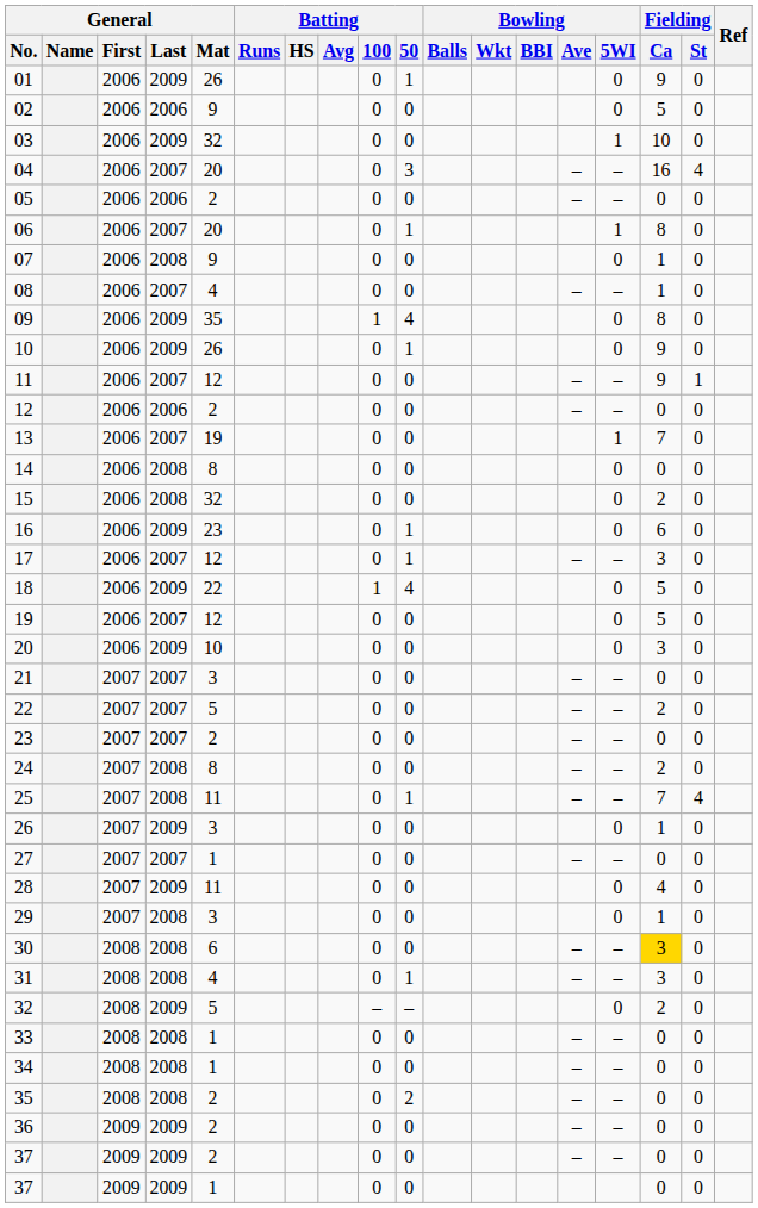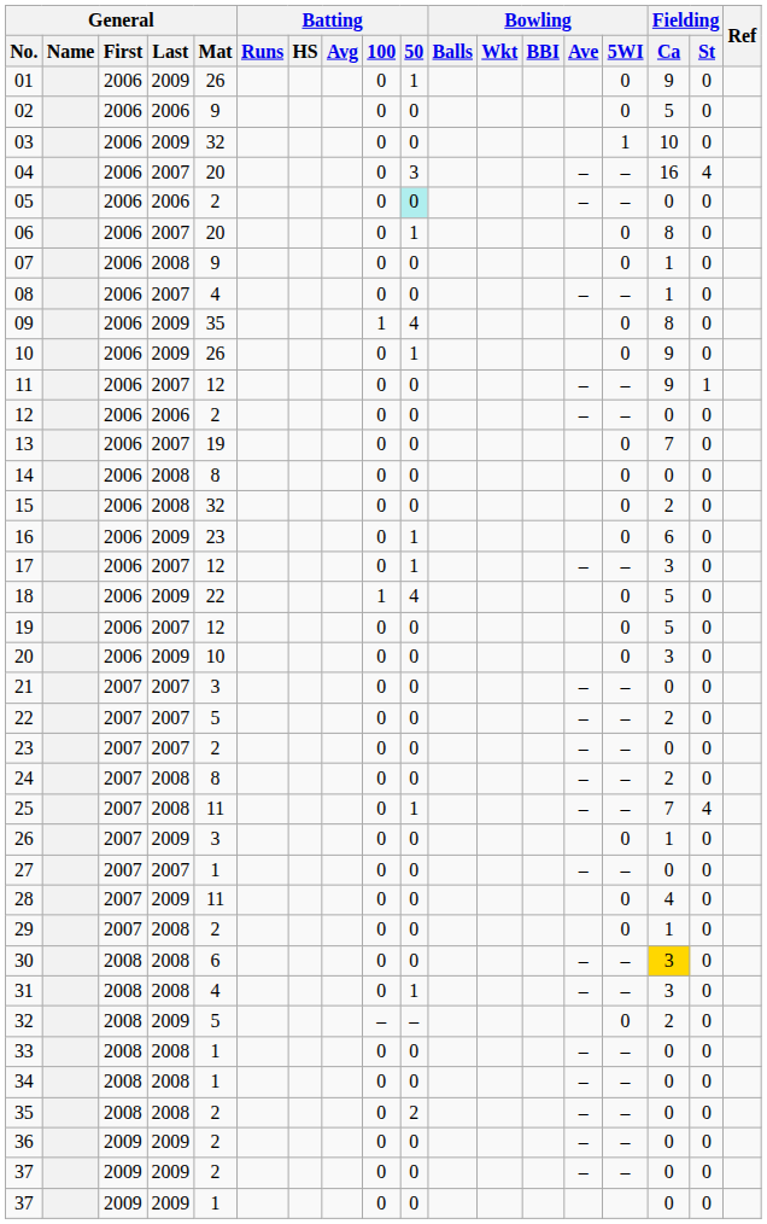05 | Batting / 50: no background -> paleturquoise background
06 | Bowling / 5WI: 1 -> 0
13 | Bowling / 5WI: 1 -> 0
29 | General / Mat: 3 -> 2
